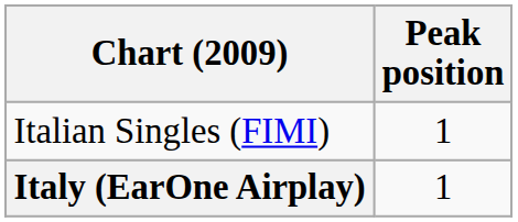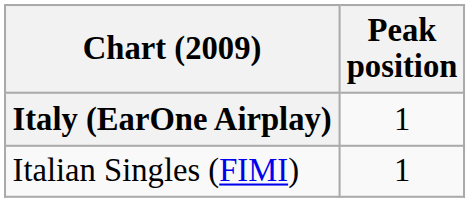rows swapped: Italian Singles (FIMI) <-> Italy (EarOne Airplay)
